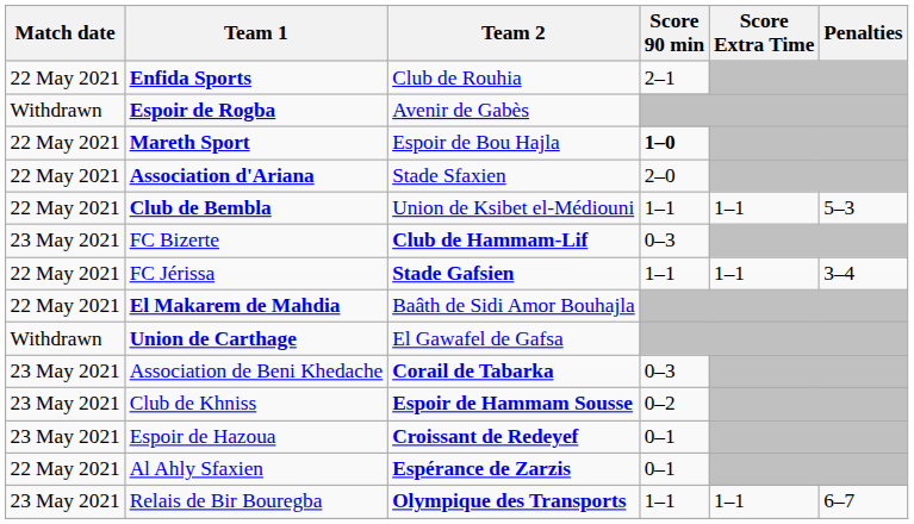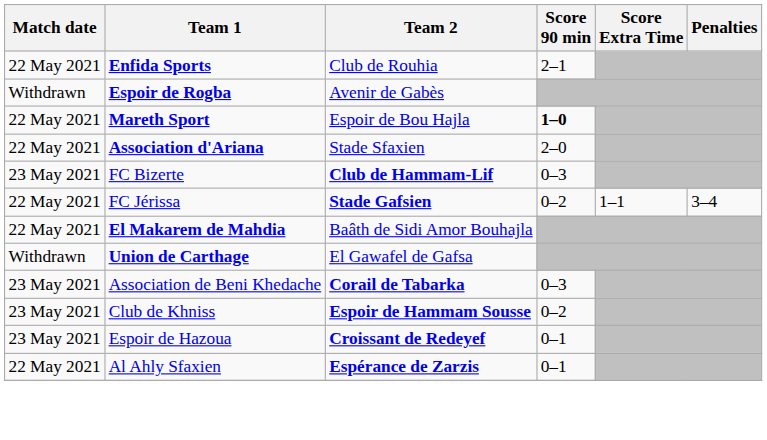- row: 22 May 2021 | Club de Bembla | Union de Ksibet el-Médiouni | 1–1 | 1–1 | 5–3
FC Jérissa | Score 90 min: 1–1 -> 0–2
- row: 23 May 2021 | Relais de Bir Bouregba | Olympique des Transports | 1–1 | 1–1 | 6–7
